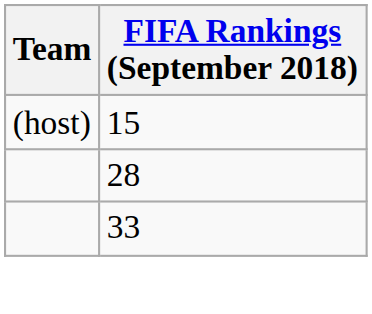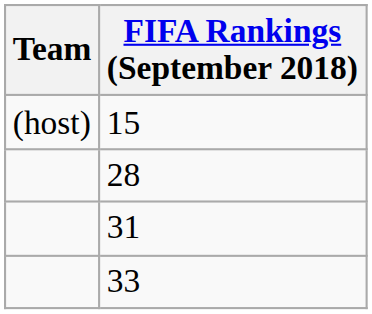+ row: 31
